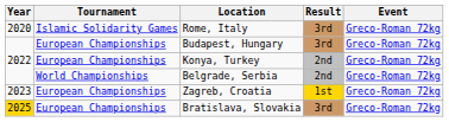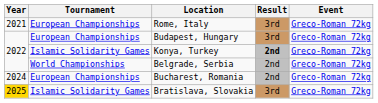Rome, Italy | Year: 2020 -> 2021
Rome, Italy | Tournament: Islamic Solidarity Games -> European Championships
Konya, Turkey | Tournament: European Championships -> Islamic Solidarity Games
Konya, Turkey | Result: normal -> bold
- row: 2023 | European Championships | Zagreb, Croatia | 1st | Greco-Roman 72kg
+ row: 2024 | European Championships | Bucharest, Romania | 2nd | Greco-Roman 72kg
Bratislava, Slovakia | Tournament: European Championships -> Islamic Solidarity Games
